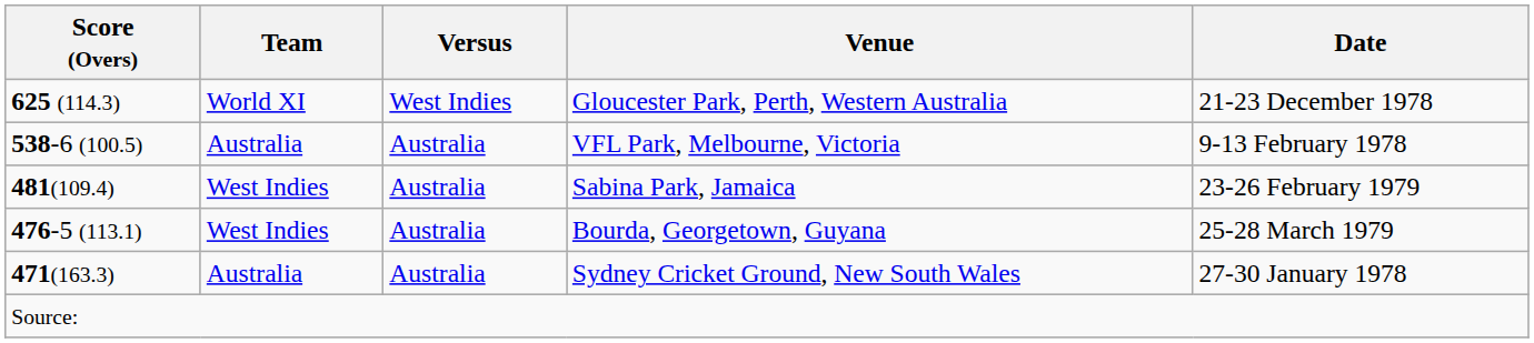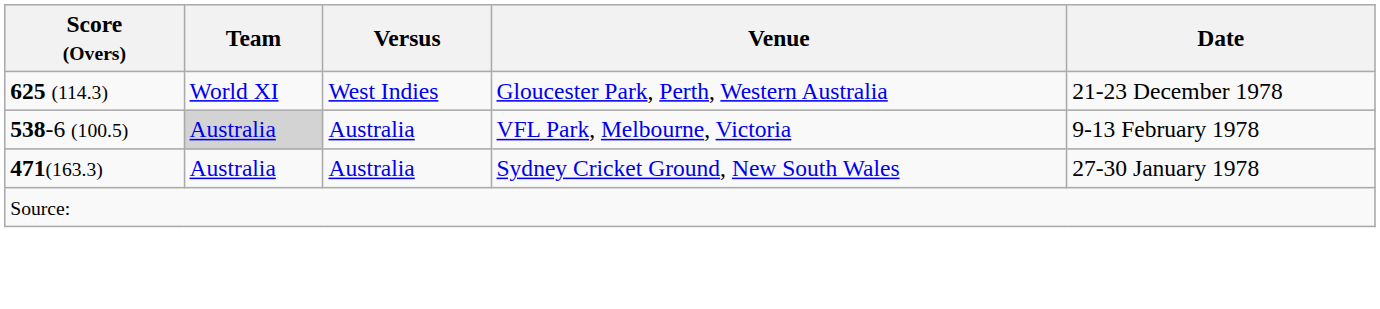VFL Park, Melbourne, Victoria | Team: no background -> lightgrey background
- row: 481(109.4) | West Indies | Australia | Sabina Park, Jamaica | 23-26 February 1979
- row: 476-5 (113.1) | West Indies | Australia | Bourda, Georgetown, Guyana | 25-28 March 1979
